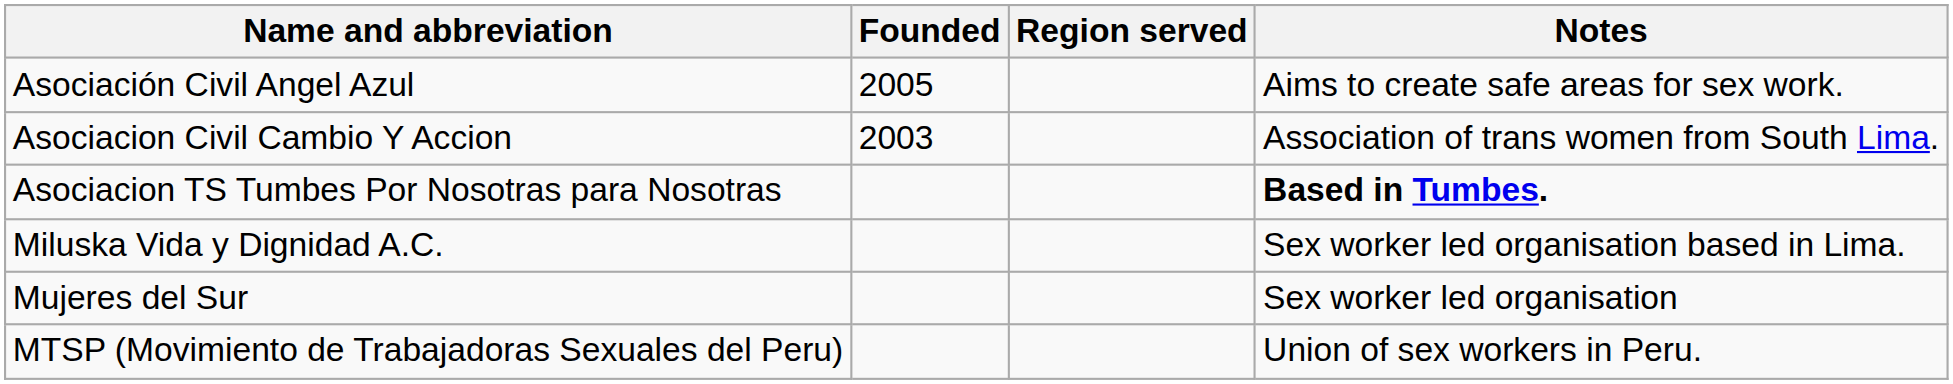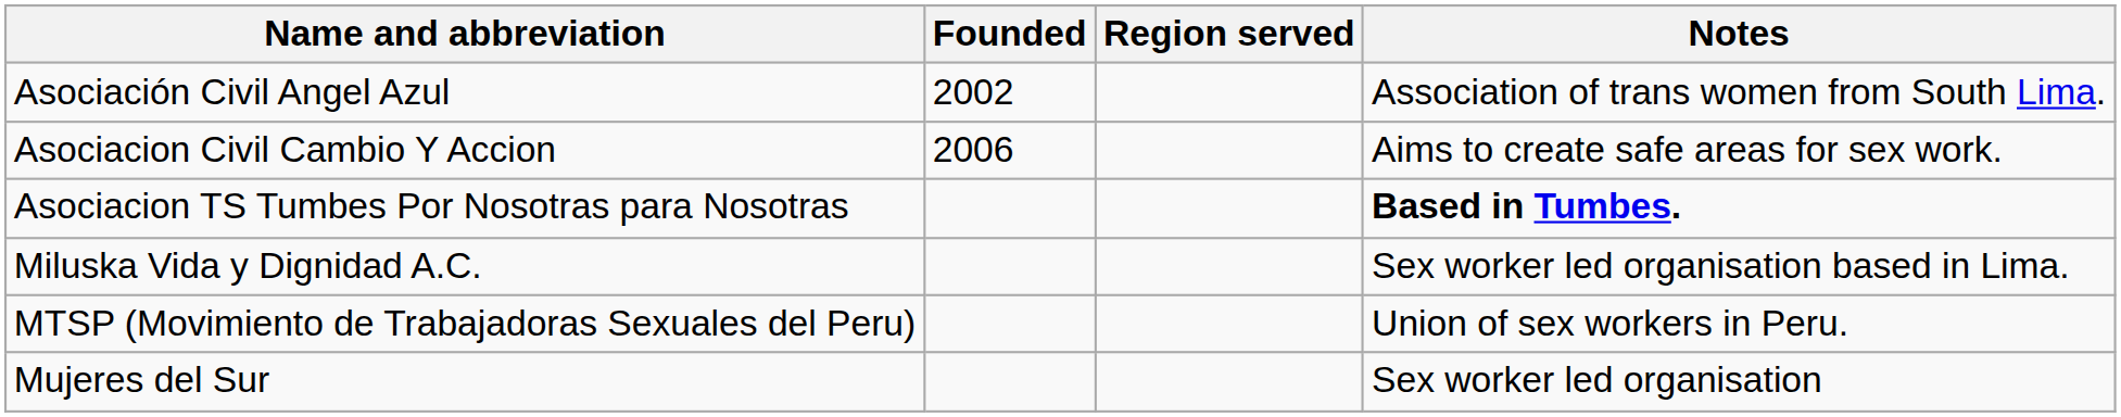Asociación Civil Angel Azul | Founded: 2005 -> 2002
Asociación Civil Angel Azul | Notes: Aims to create safe areas for sex work. -> Association of trans women from South Lima.
Asociacion Civil Cambio Y Accion | Founded: 2003 -> 2006
Asociacion Civil Cambio Y Accion | Notes: Association of trans women from South Lima. -> Aims to create safe areas for sex work.
rows swapped: MTSP (Movimiento de Trabajadoras Sexuales del Peru) <-> Mujeres del Sur
